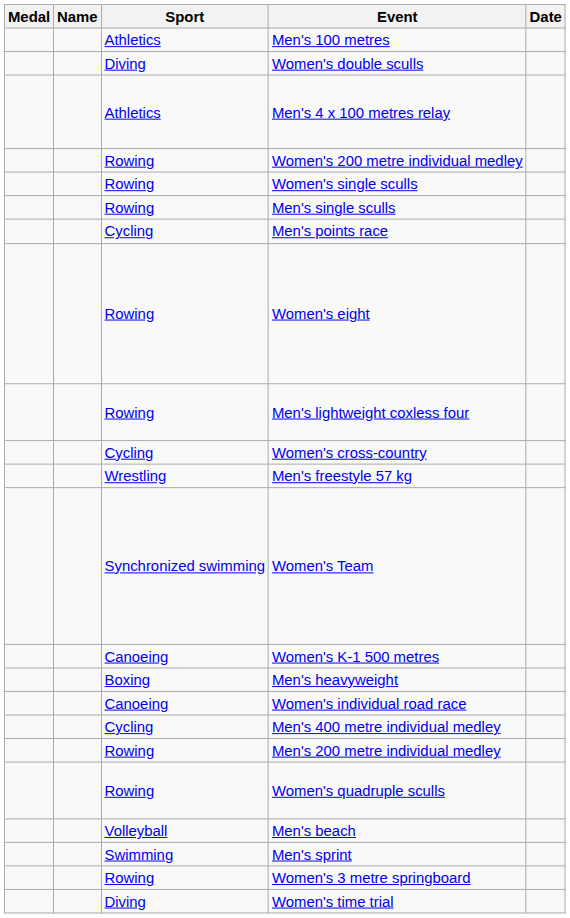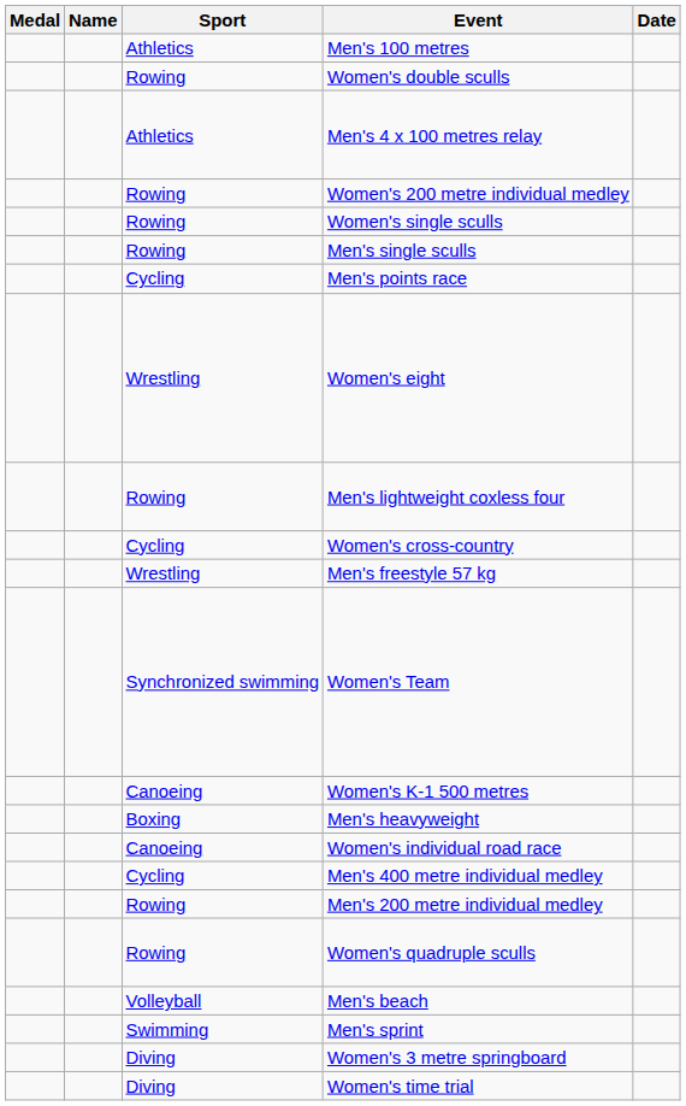Women's double sculls | Sport: Diving -> Rowing
Women's eight | Sport: Rowing -> Wrestling
Women's 3 metre springboard | Sport: Rowing -> Diving
